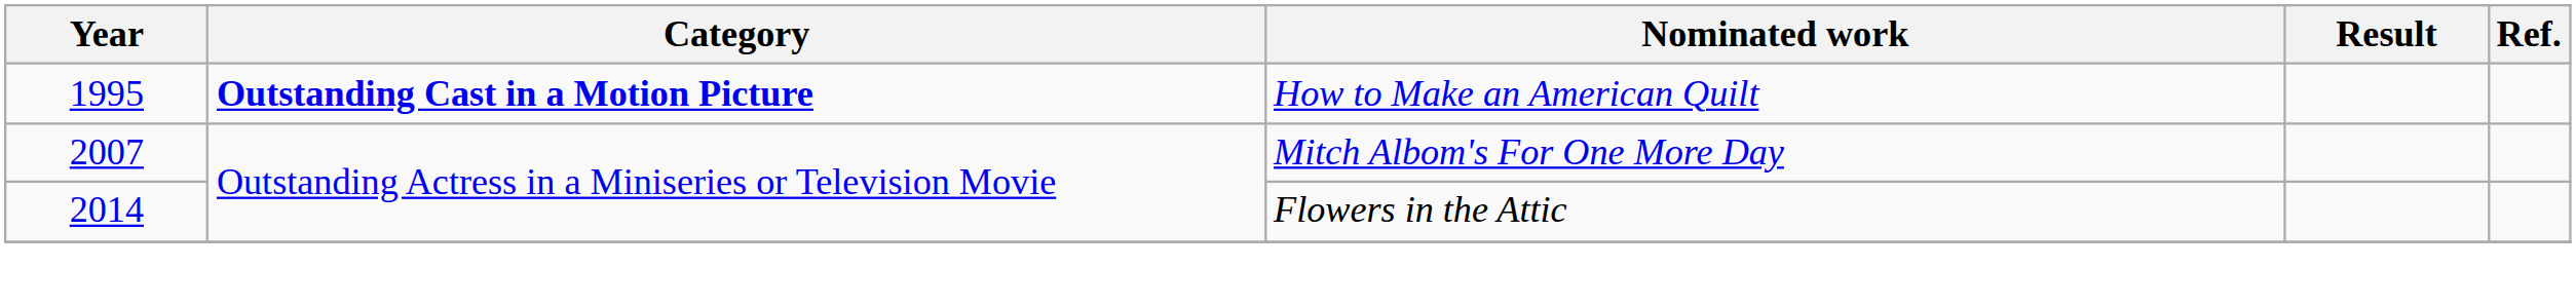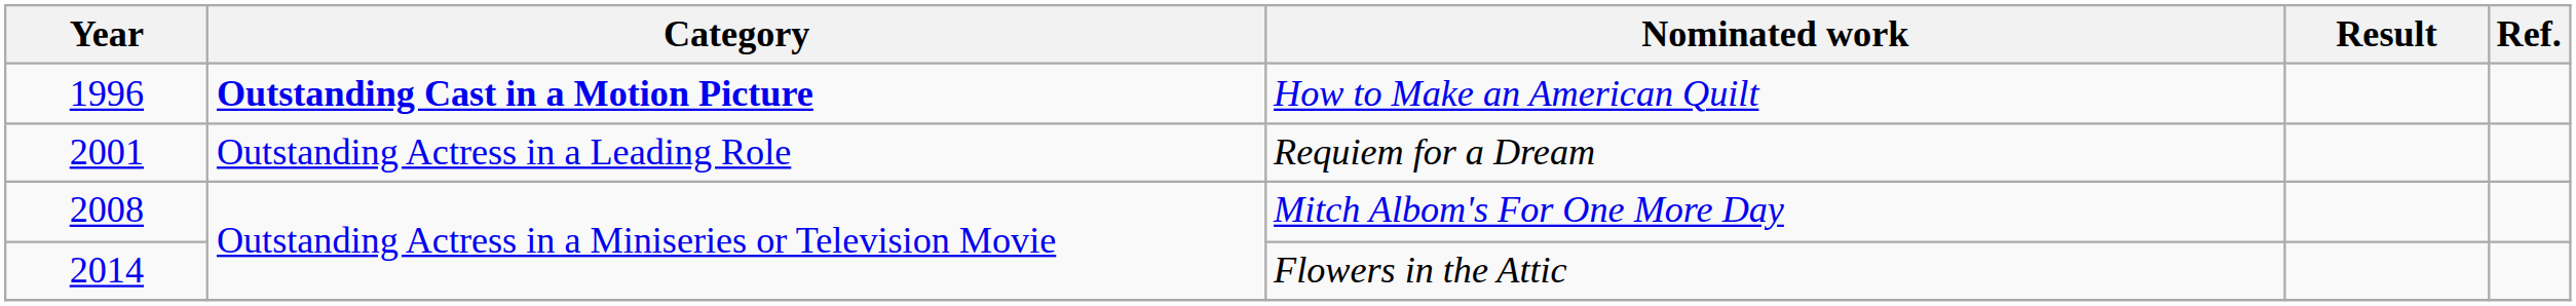How to Make an American Quilt | Year: 1995 -> 1996
+ row: 2001 | Outstanding Actress in a Leading Role | Requiem for a Dream
Mitch Albom's For One More Day | Year: 2007 -> 2008
